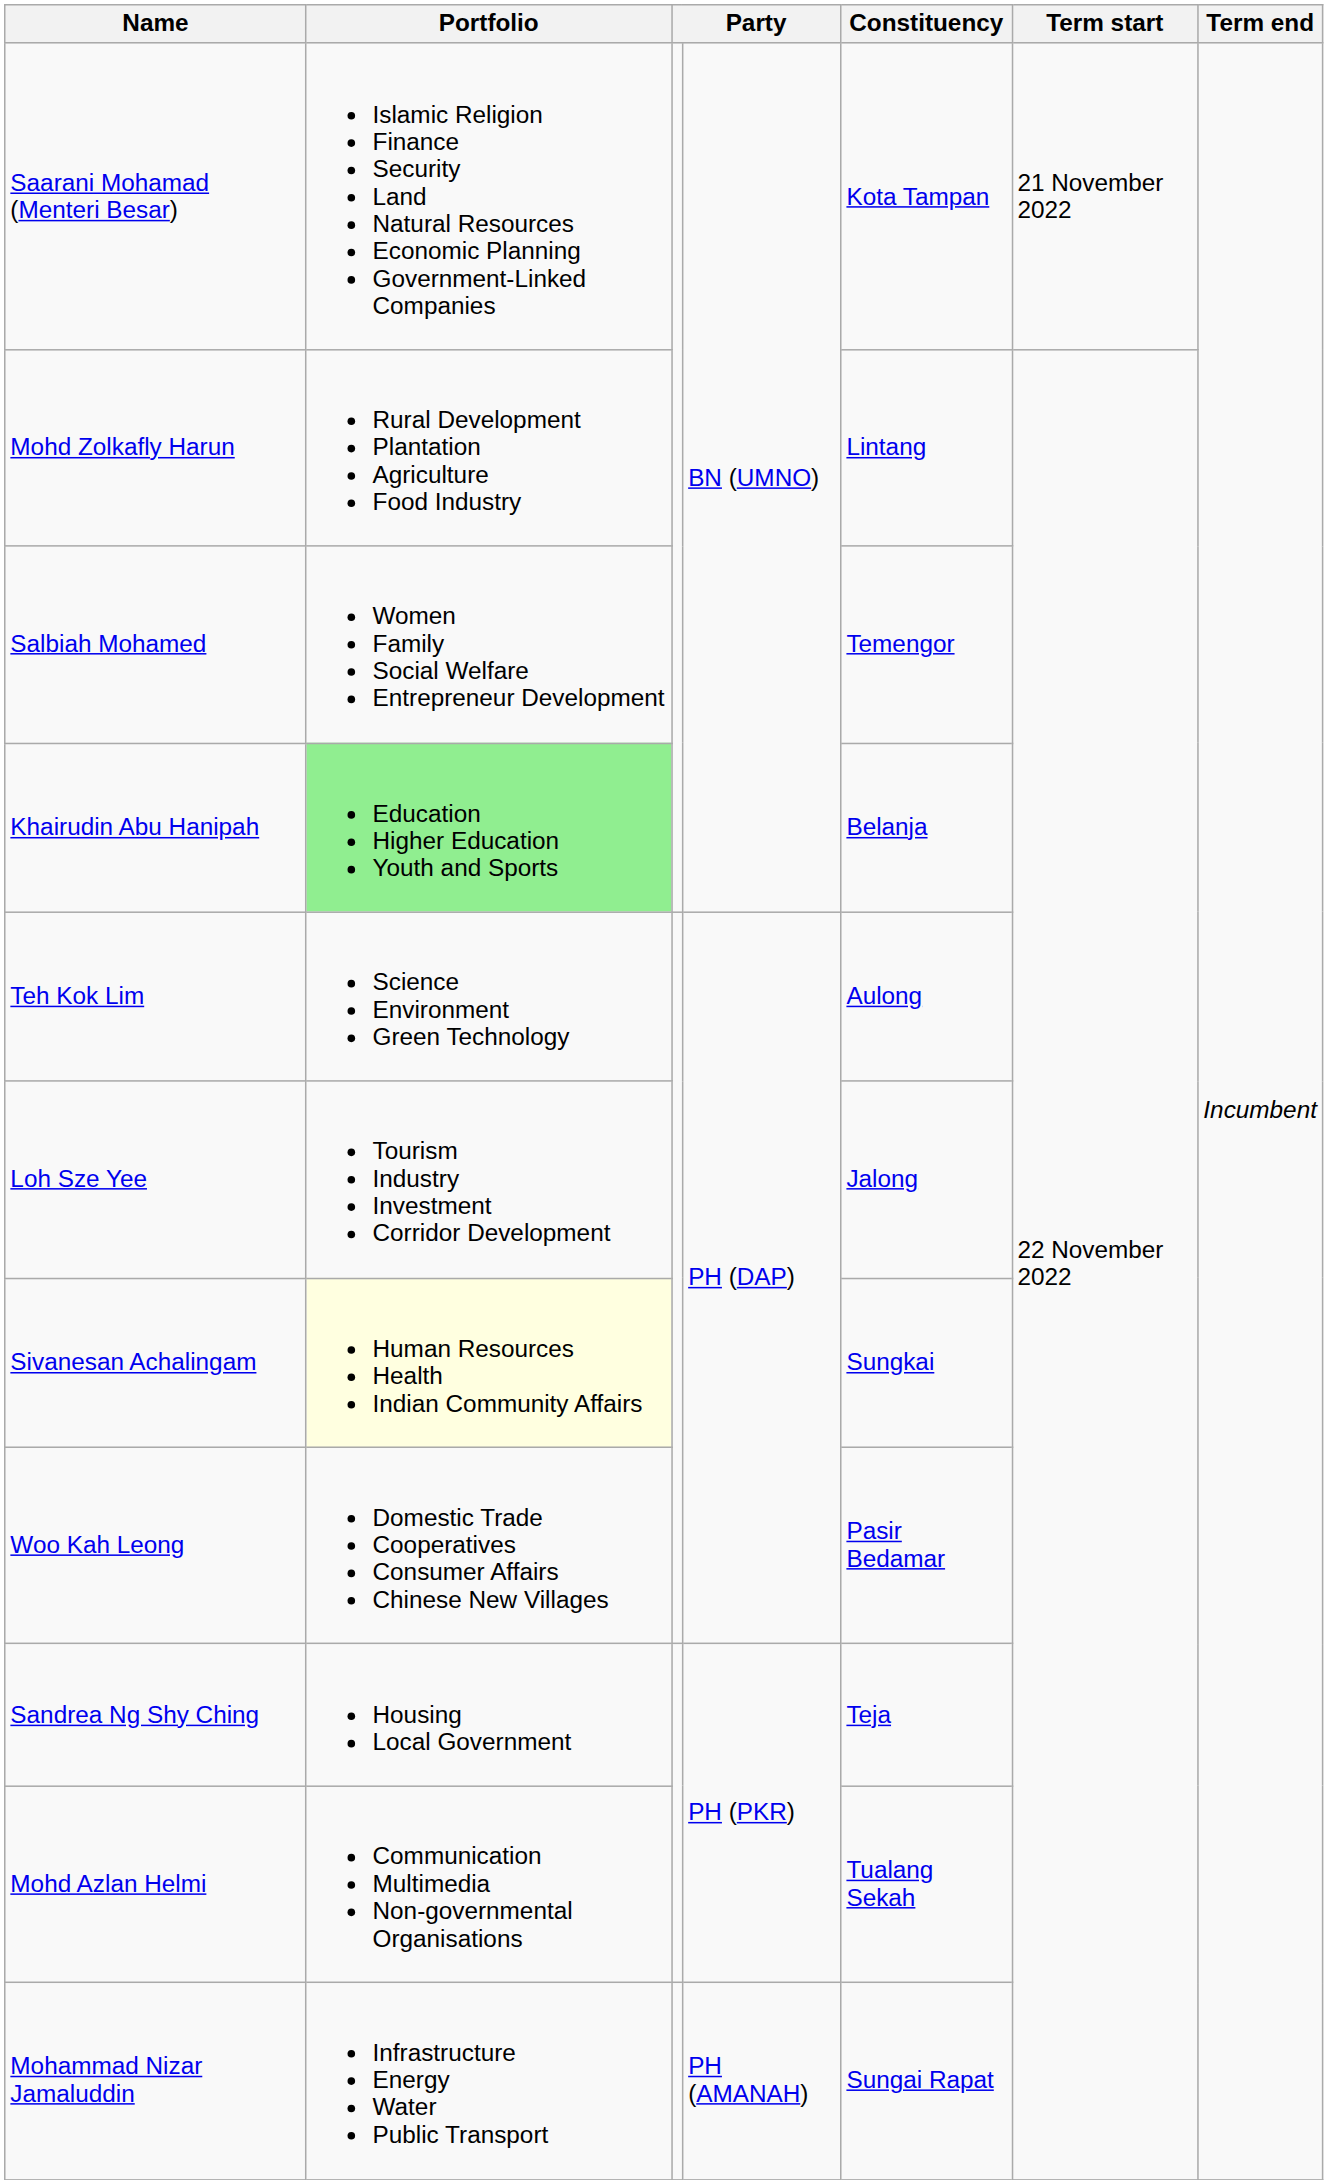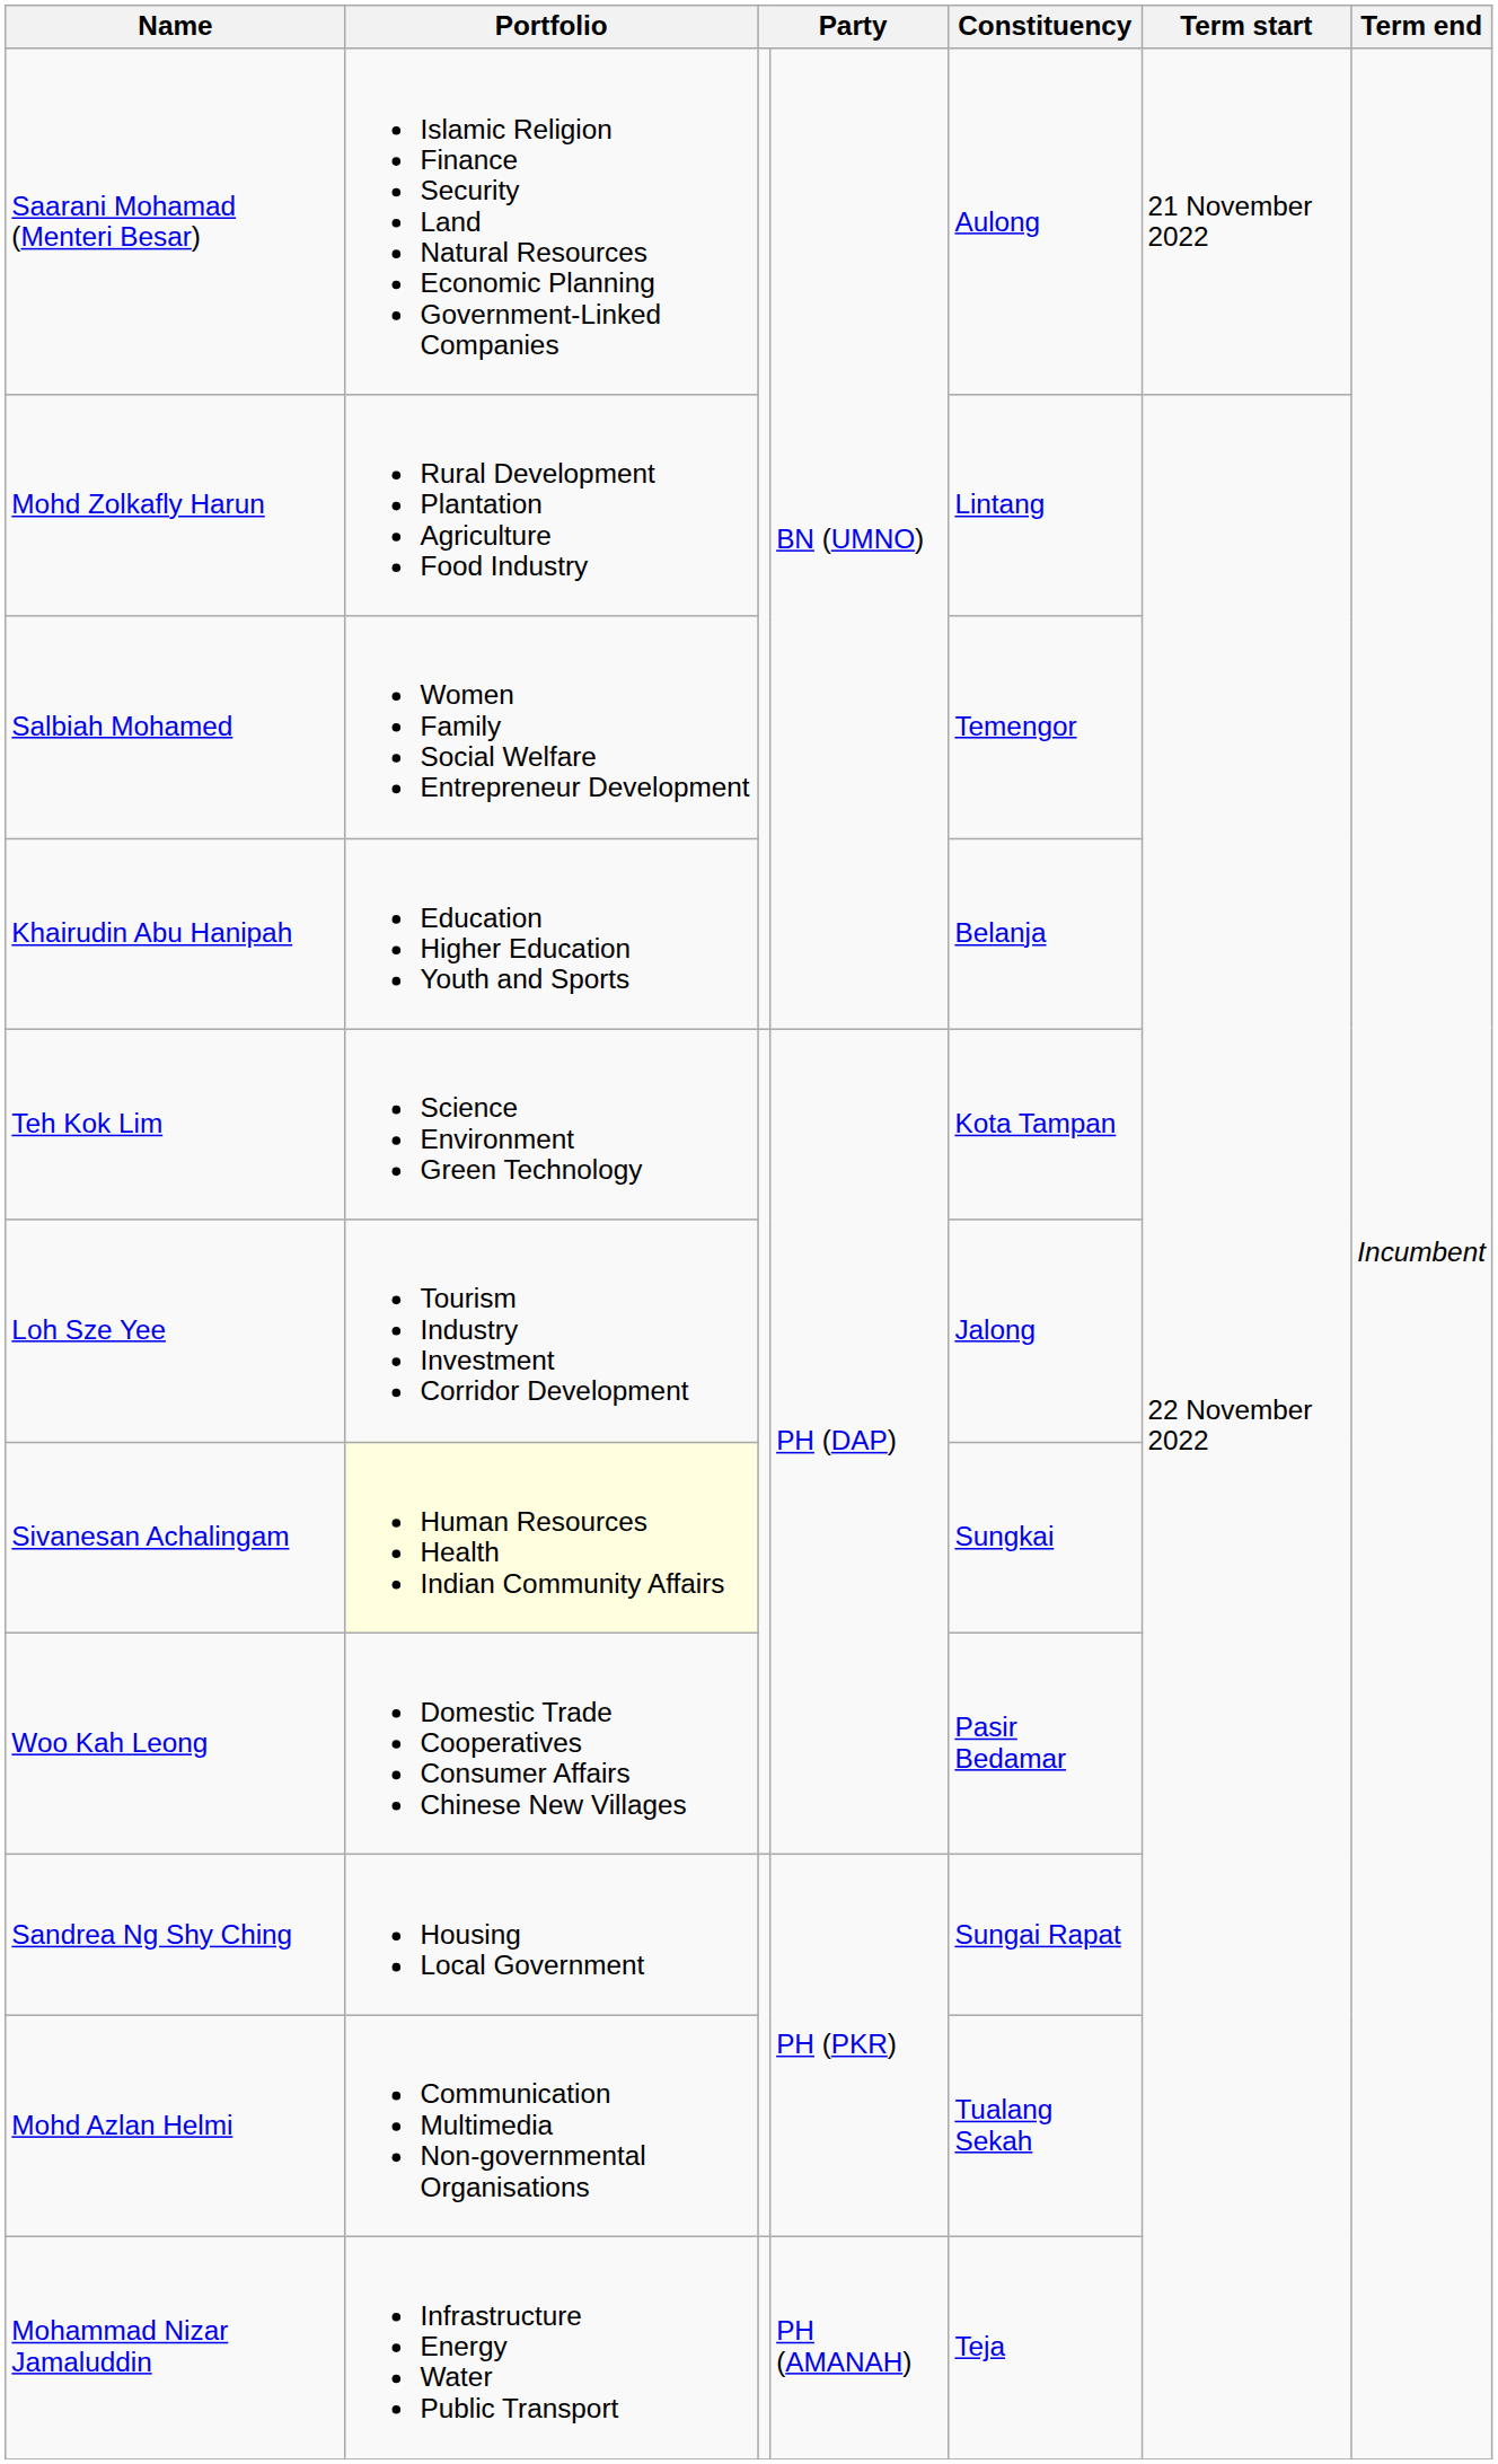Saarani Mohamad (Menteri Besar) | Constituency: Kota Tampan -> Aulong
Khairudin Abu Hanipah | Portfolio: lightgreen background -> no background
Teh Kok Lim | Constituency: Aulong -> Kota Tampan
Sandrea Ng Shy Ching | Constituency: Teja -> Sungai Rapat
Mohammad Nizar Jamaluddin | Constituency: Sungai Rapat -> Teja
